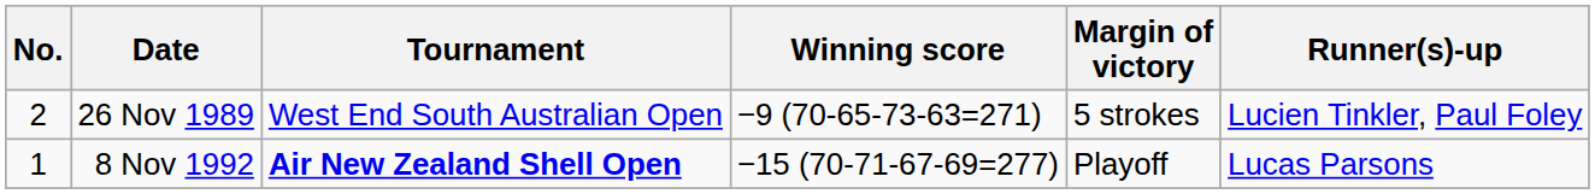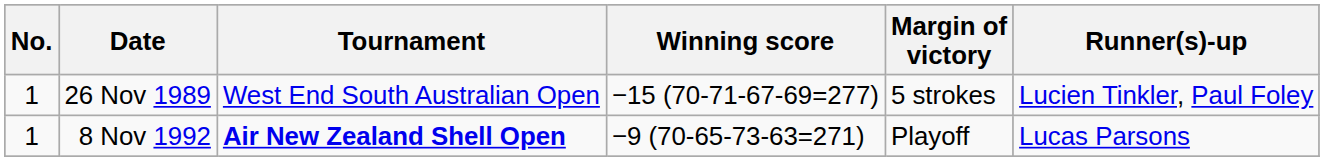26 Nov 1989 | No.: 2 -> 1
26 Nov 1989 | Winning score: −9 (70-65-73-63=271) -> −15 (70-71-67-69=277)
8 Nov 1992 | Winning score: −15 (70-71-67-69=277) -> −9 (70-65-73-63=271)
